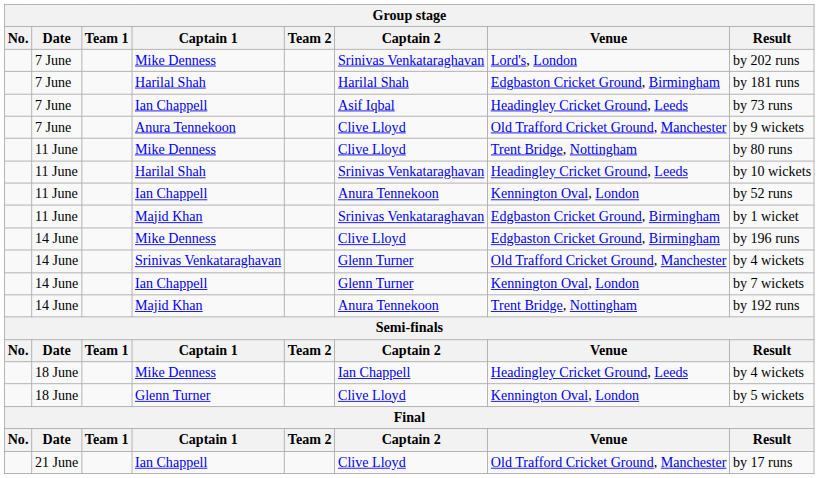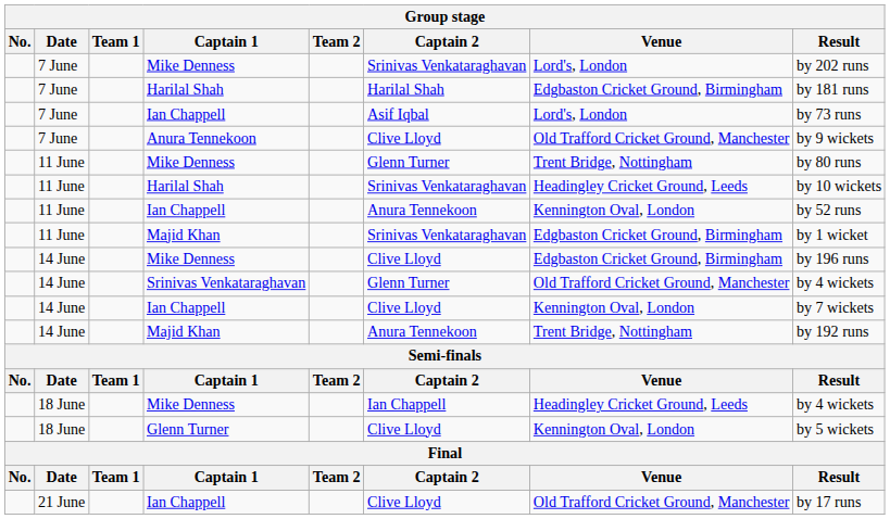7 June / Ian Chappell | Venue: Headingley Cricket Ground, Leeds -> Lord's, London
11 June / Mike Denness | Captain 2: Clive Lloyd -> Glenn Turner
14 June / Ian Chappell | Captain 2: Glenn Turner -> Clive Lloyd
